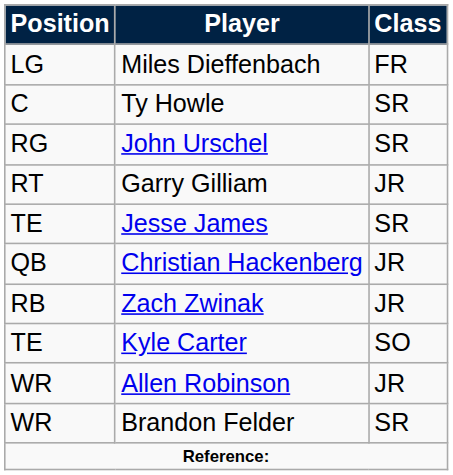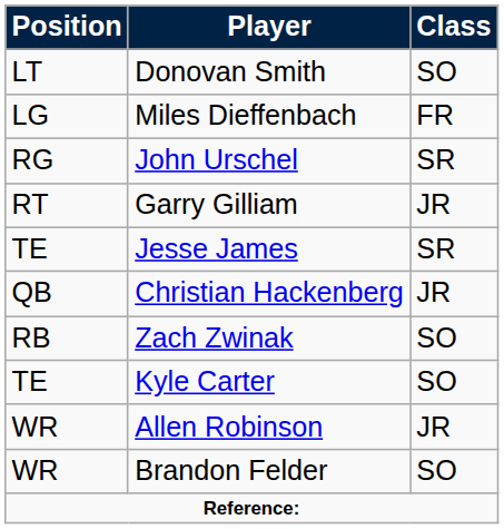+ row: LT | Donovan Smith | SO
- row: C | Ty Howle | SR
Zach Zwinak | Class: JR -> SO
Brandon Felder | Class: SR -> SO
